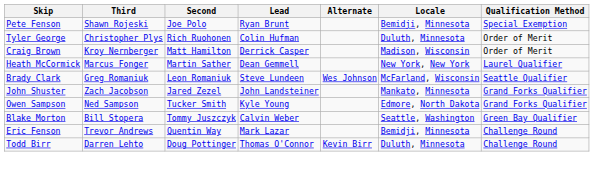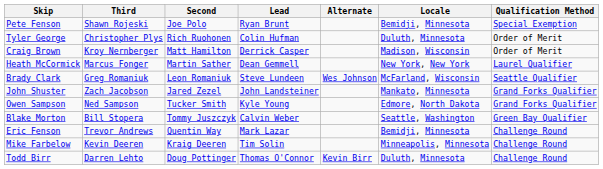+ row: Mike Farbelow | Kevin Deeren | Kraig Deeren | Tim Solin | Minneapolis, Minnesota | Challenge Round
